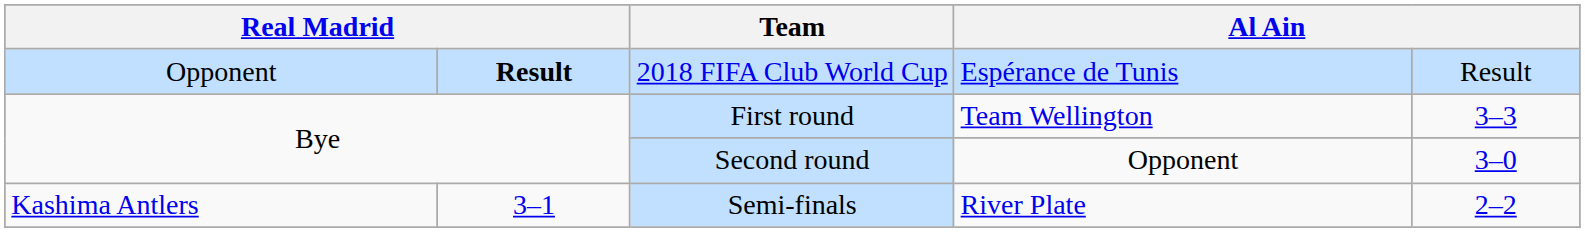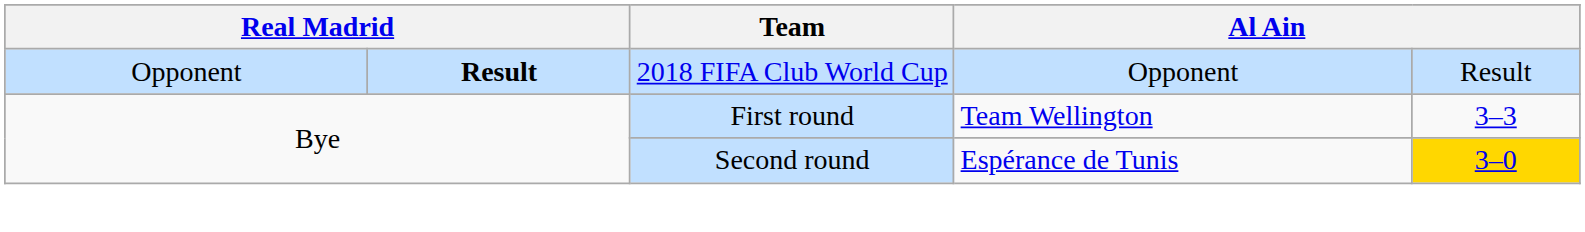2018 FIFA Club World Cup | column 4: Espérance de Tunis -> Opponent
Second round | column 4: Opponent -> Espérance de Tunis
Second round | column 5: no background -> gold background
- row: Kashima Antlers | 3–1 | Semi-finals | River Plate | 2–2
